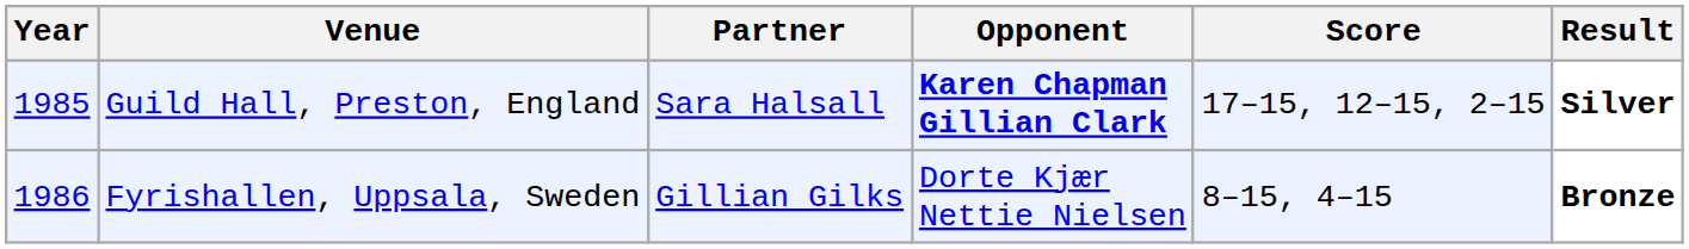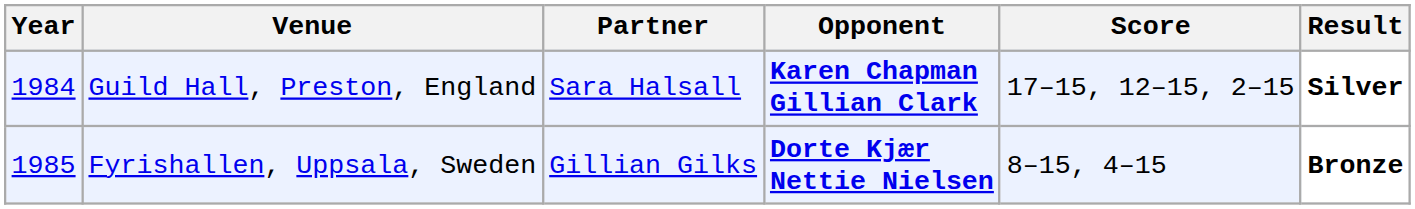Guild Hall, Preston, England | Year: 1985 -> 1984
Fyrishallen, Uppsala, Sweden | Year: 1986 -> 1985
Fyrishallen, Uppsala, Sweden | Opponent: normal -> bold
